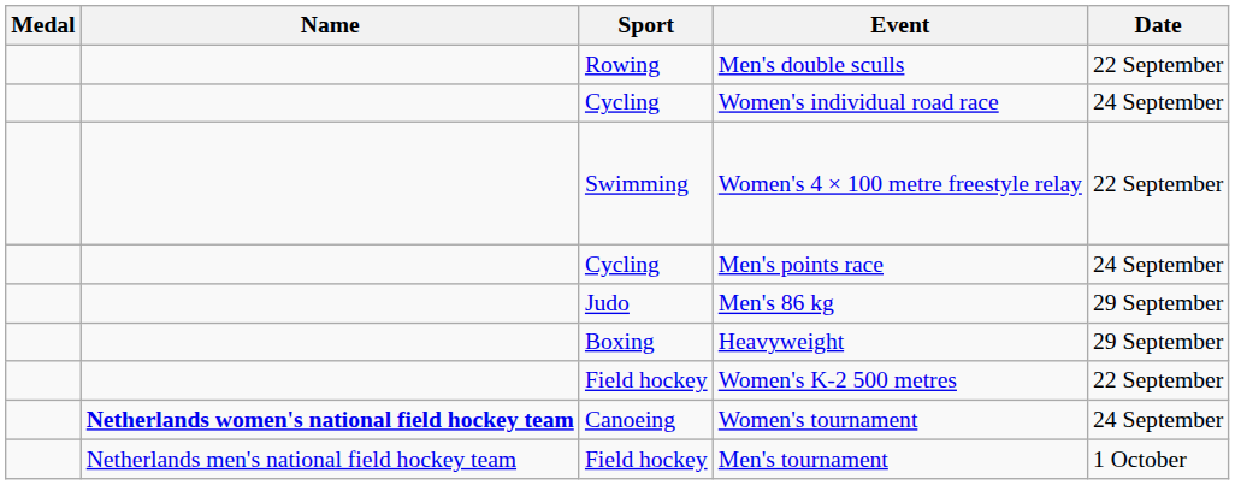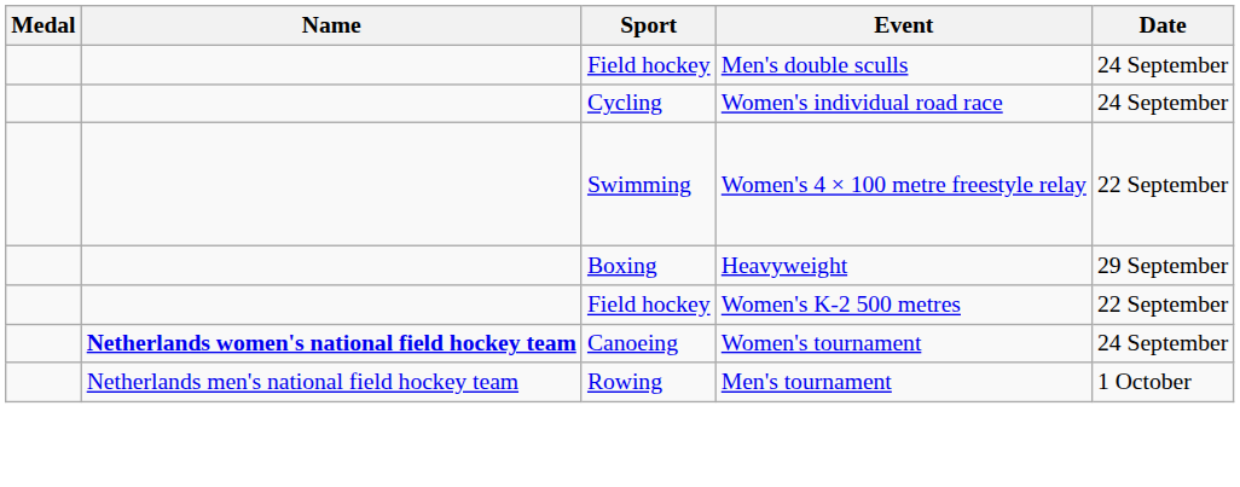Men's double sculls | Sport: Rowing -> Field hockey
Men's double sculls | Date: 22 September -> 24 September
- row: Cycling | Men's points race | 24 September
- row: Judo | Men's 86 kg | 29 September
Men's tournament | Sport: Field hockey -> Rowing
